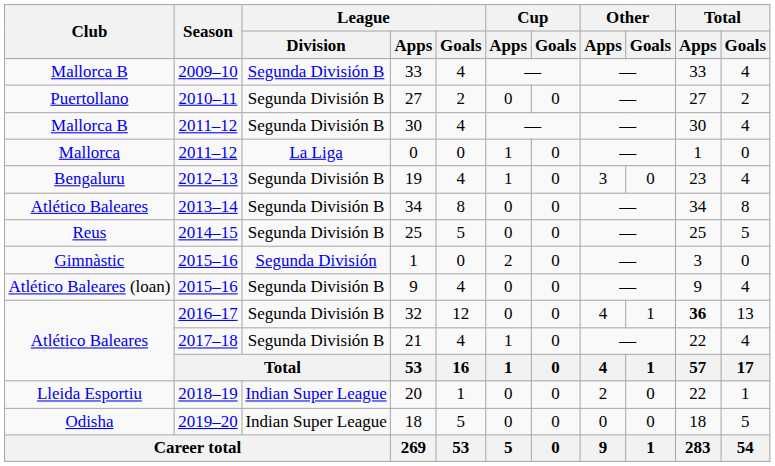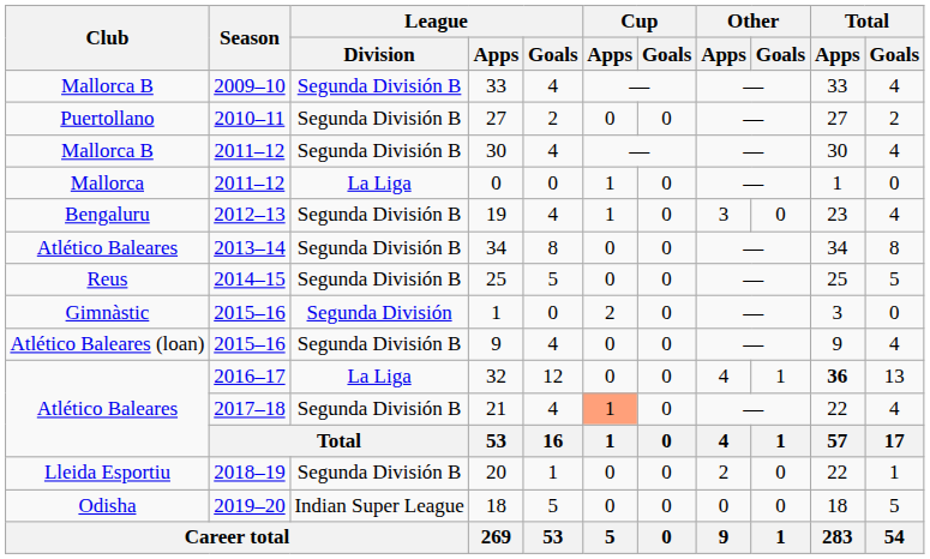32 | League / Division: Segunda División B -> La Liga
21 | Cup / Apps: no background -> lightsalmon background
20 | League / Division: Indian Super League -> Segunda División B
